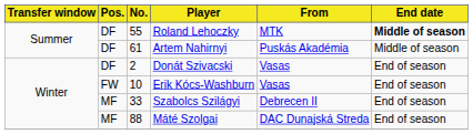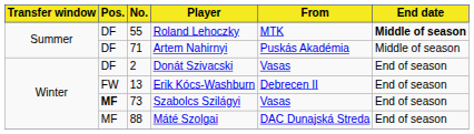Artem Nahirnyi | No.: 61 -> 71
Erik Kócs-Washburn | No.: 10 -> 13
Erik Kócs-Washburn | From: Vasas -> Debrecen II
Szabolcs Szilágyi | Pos.: normal -> bold
Szabolcs Szilágyi | No.: 33 -> 73
Szabolcs Szilágyi | From: Debrecen II -> Vasas
